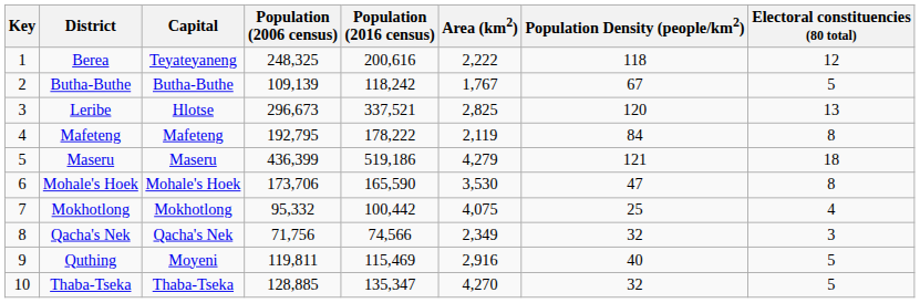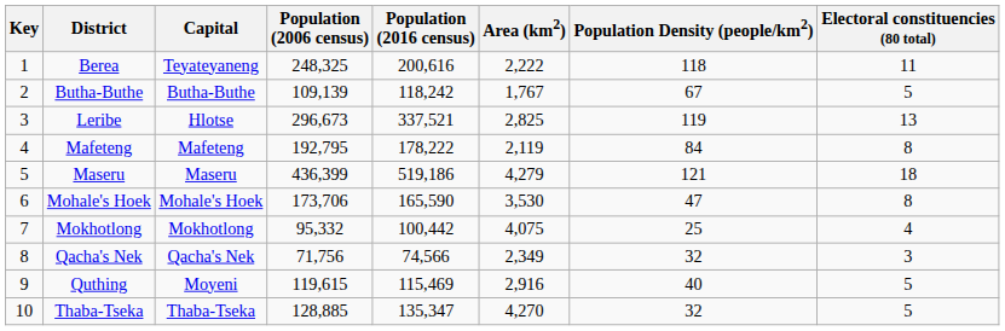Berea | Electoral constituencies (80 total): 12 -> 11
Leribe | Population Density (people/km2): 120 -> 119
Quthing | Population (2006 census): 119,811 -> 119,615
